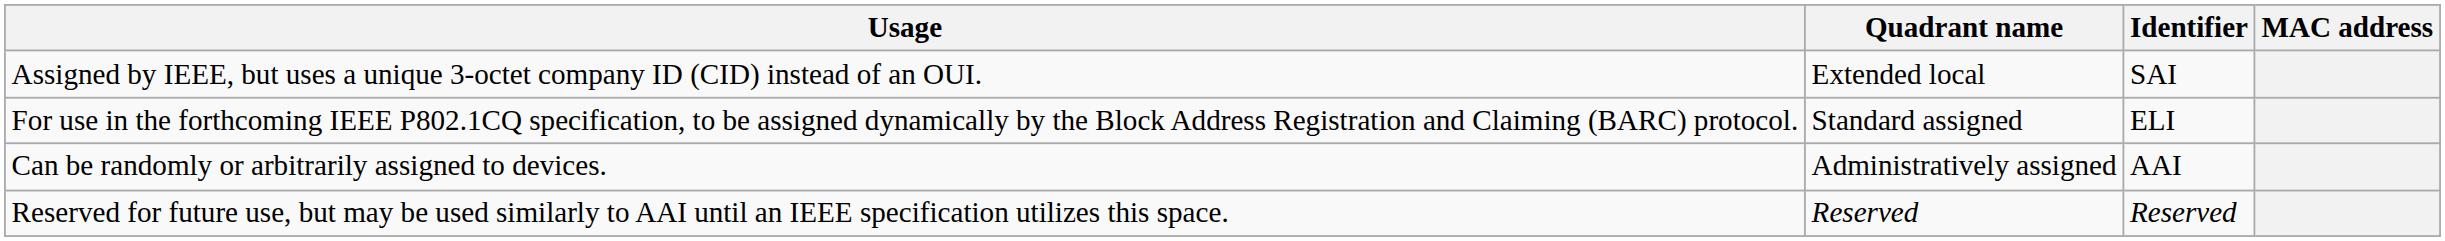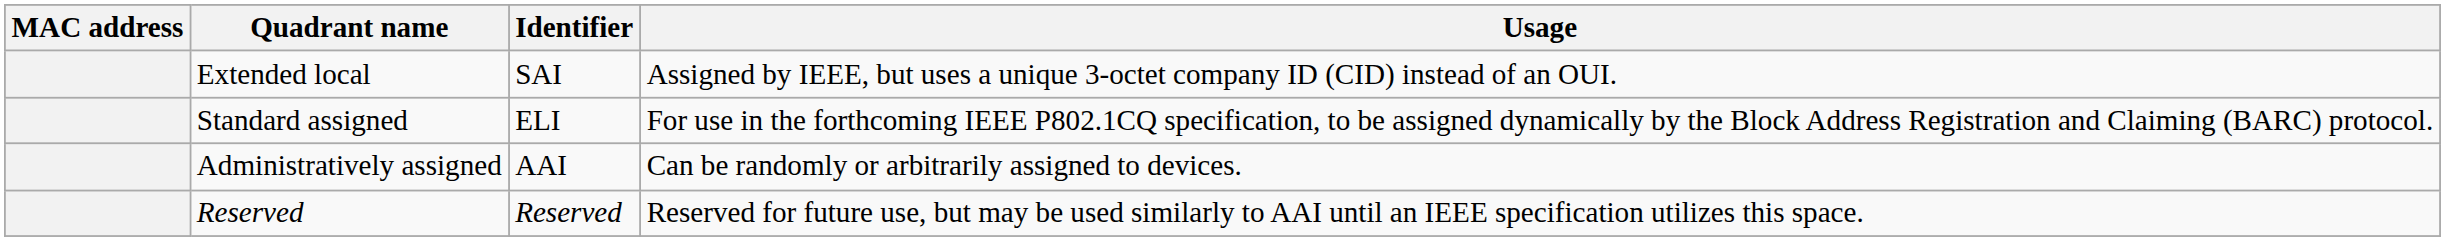columns swapped: MAC address <-> Usage
